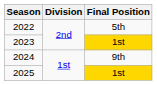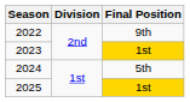2022 | Final Position: 5th -> 9th
2024 | Final Position: 9th -> 5th
